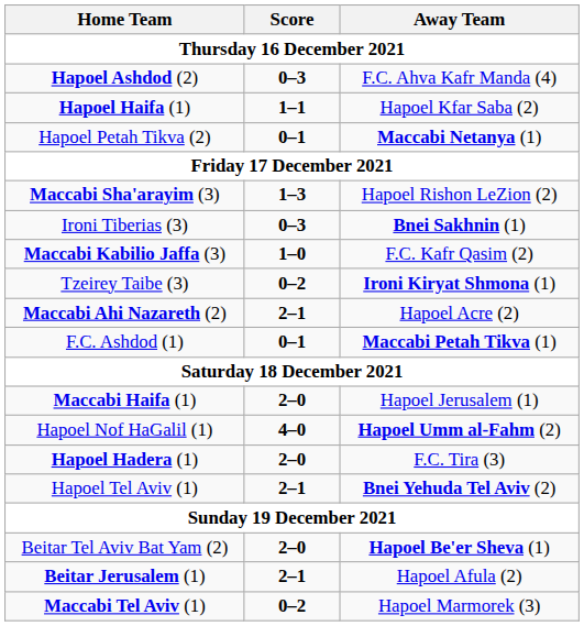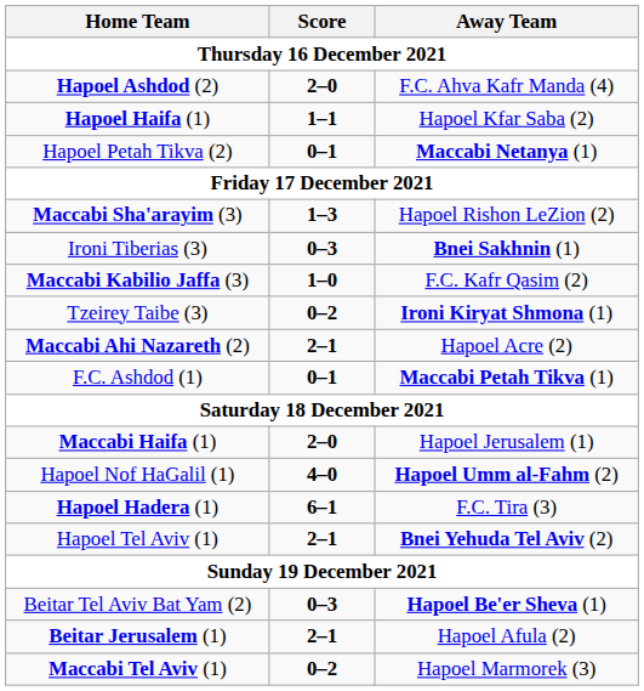Hapoel Ashdod (2) | Score: 0–3 -> 2–0
Hapoel Hadera (1) | Score: 2–0 -> 6–1
Beitar Tel Aviv Bat Yam (2) | Score: 2–0 -> 0–3
